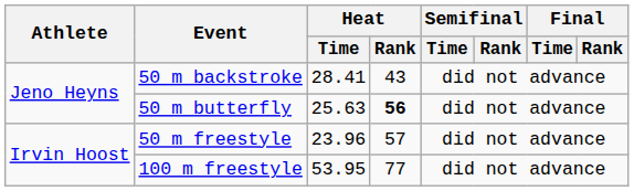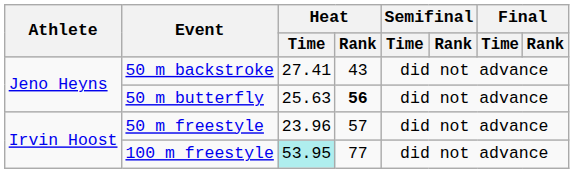50 m backstroke | Heat / Time: 28.41 -> 27.41
100 m freestyle | Heat / Time: no background -> paleturquoise background
